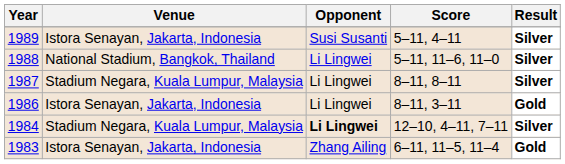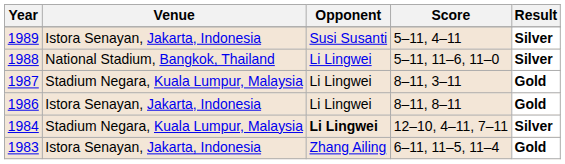1987 | Score: 8–11, 8–11 -> 8–11, 3–11
1987 | Result: Silver -> Gold
1986 | Score: 8–11, 3–11 -> 8–11, 8–11
